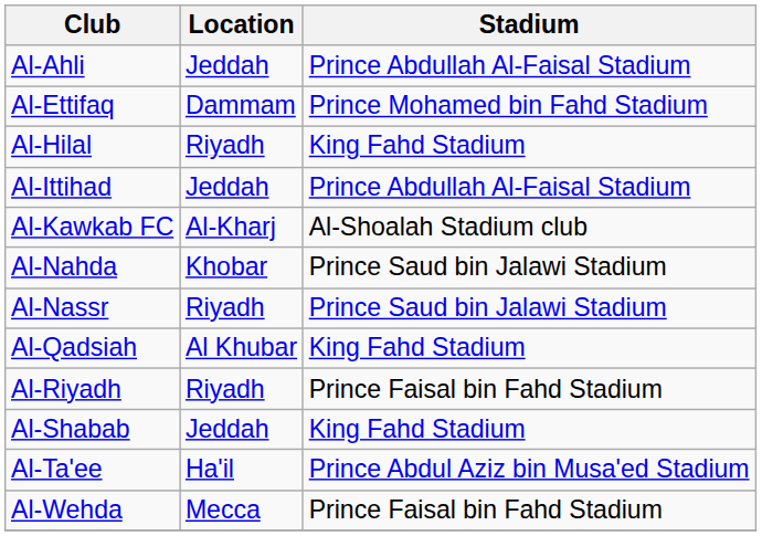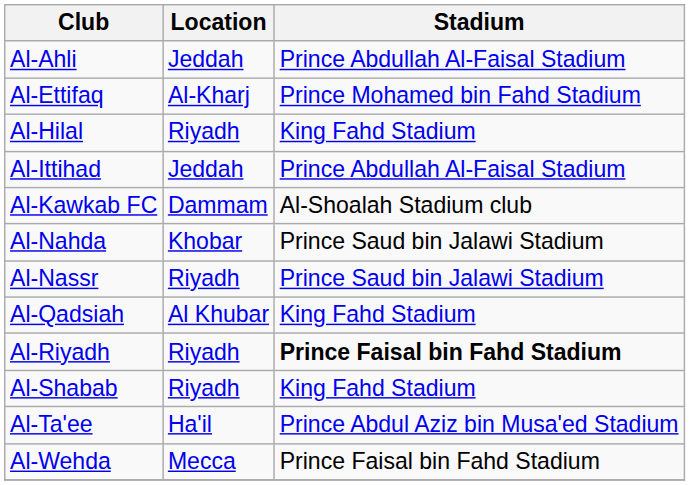Al-Ettifaq | Location: Dammam -> Al-Kharj
Al-Kawkab FC | Location: Al-Kharj -> Dammam
Al-Riyadh | Stadium: normal -> bold
Al-Shabab | Location: Jeddah -> Riyadh
